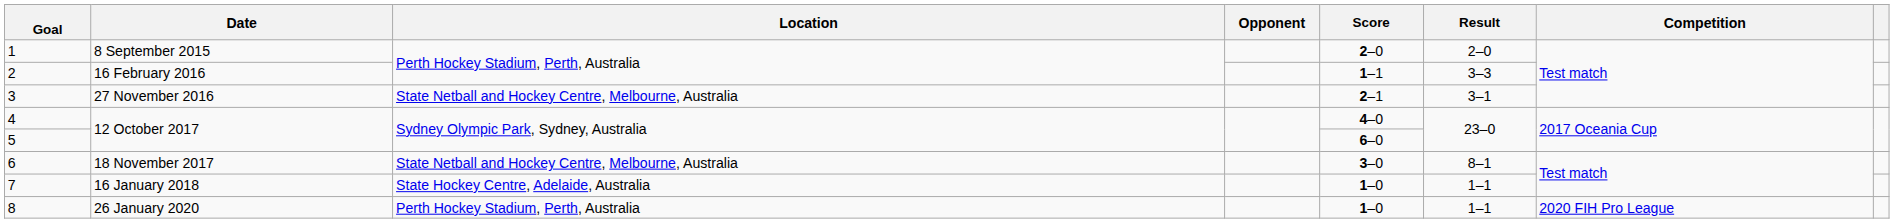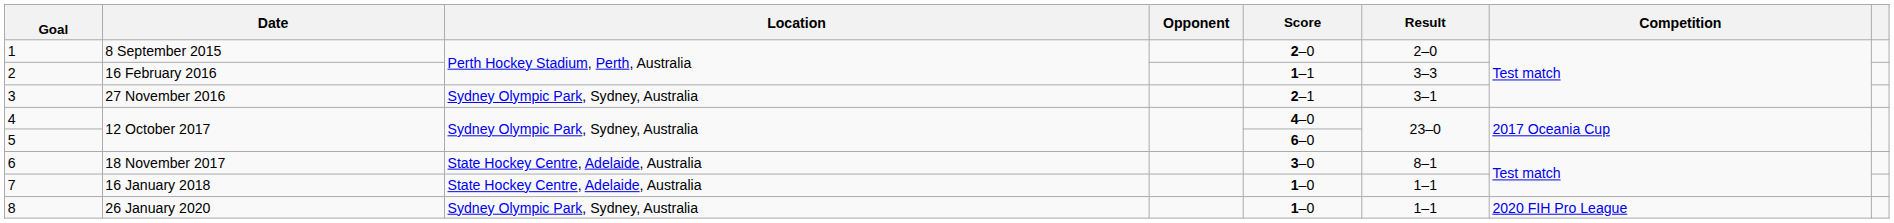3 | Location: State Netball and Hockey Centre, Melbourne, Australia -> Sydney Olympic Park, Sydney, Australia
6 | Location: State Netball and Hockey Centre, Melbourne, Australia -> State Hockey Centre, Adelaide, Australia
8 | Location: Perth Hockey Stadium, Perth, Australia -> Sydney Olympic Park, Sydney, Australia
